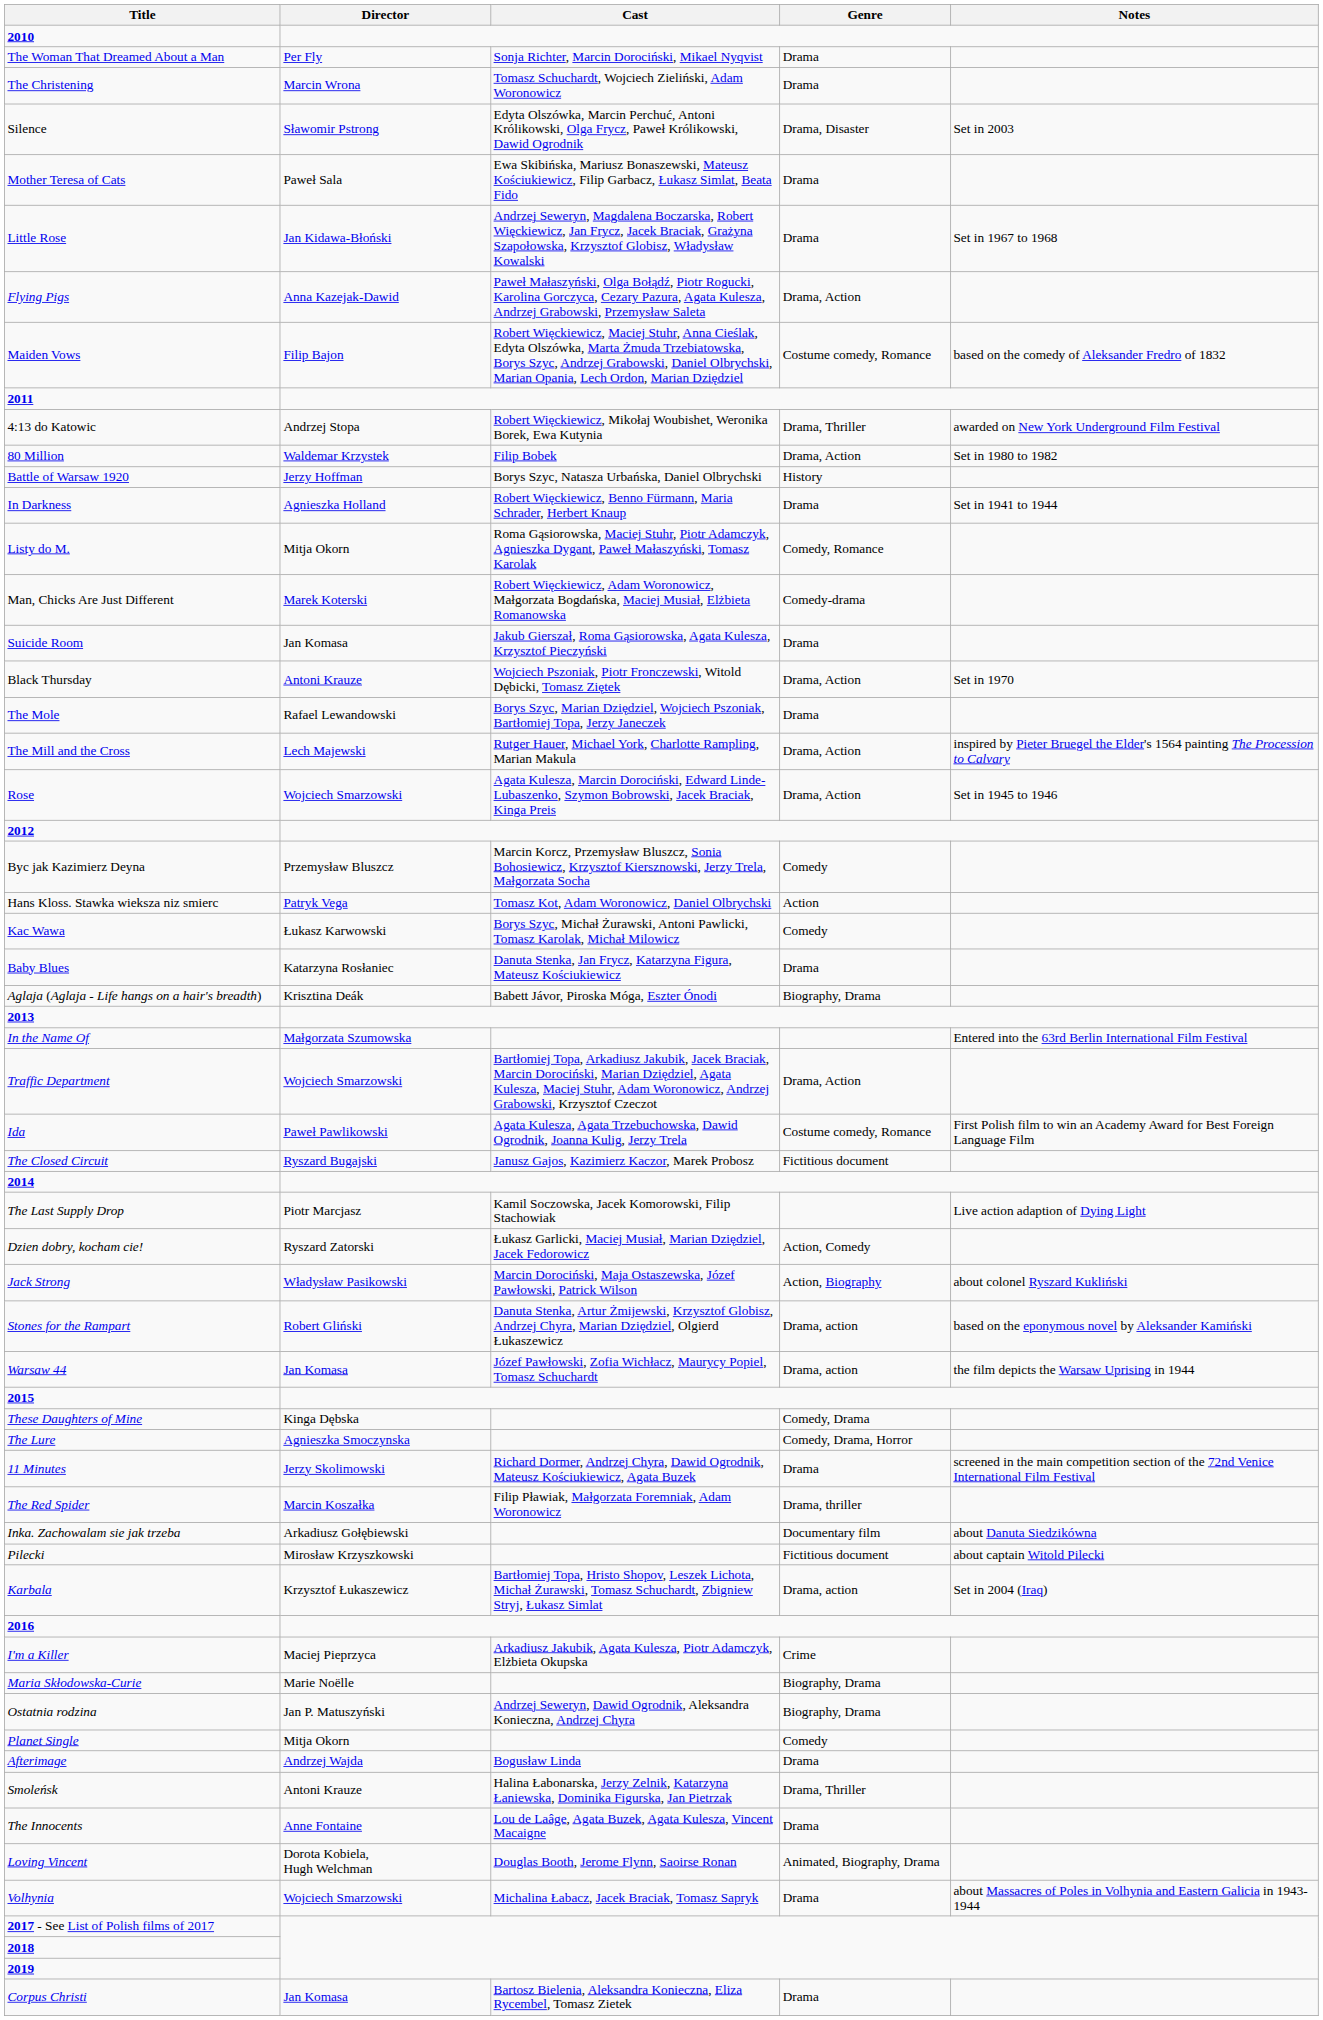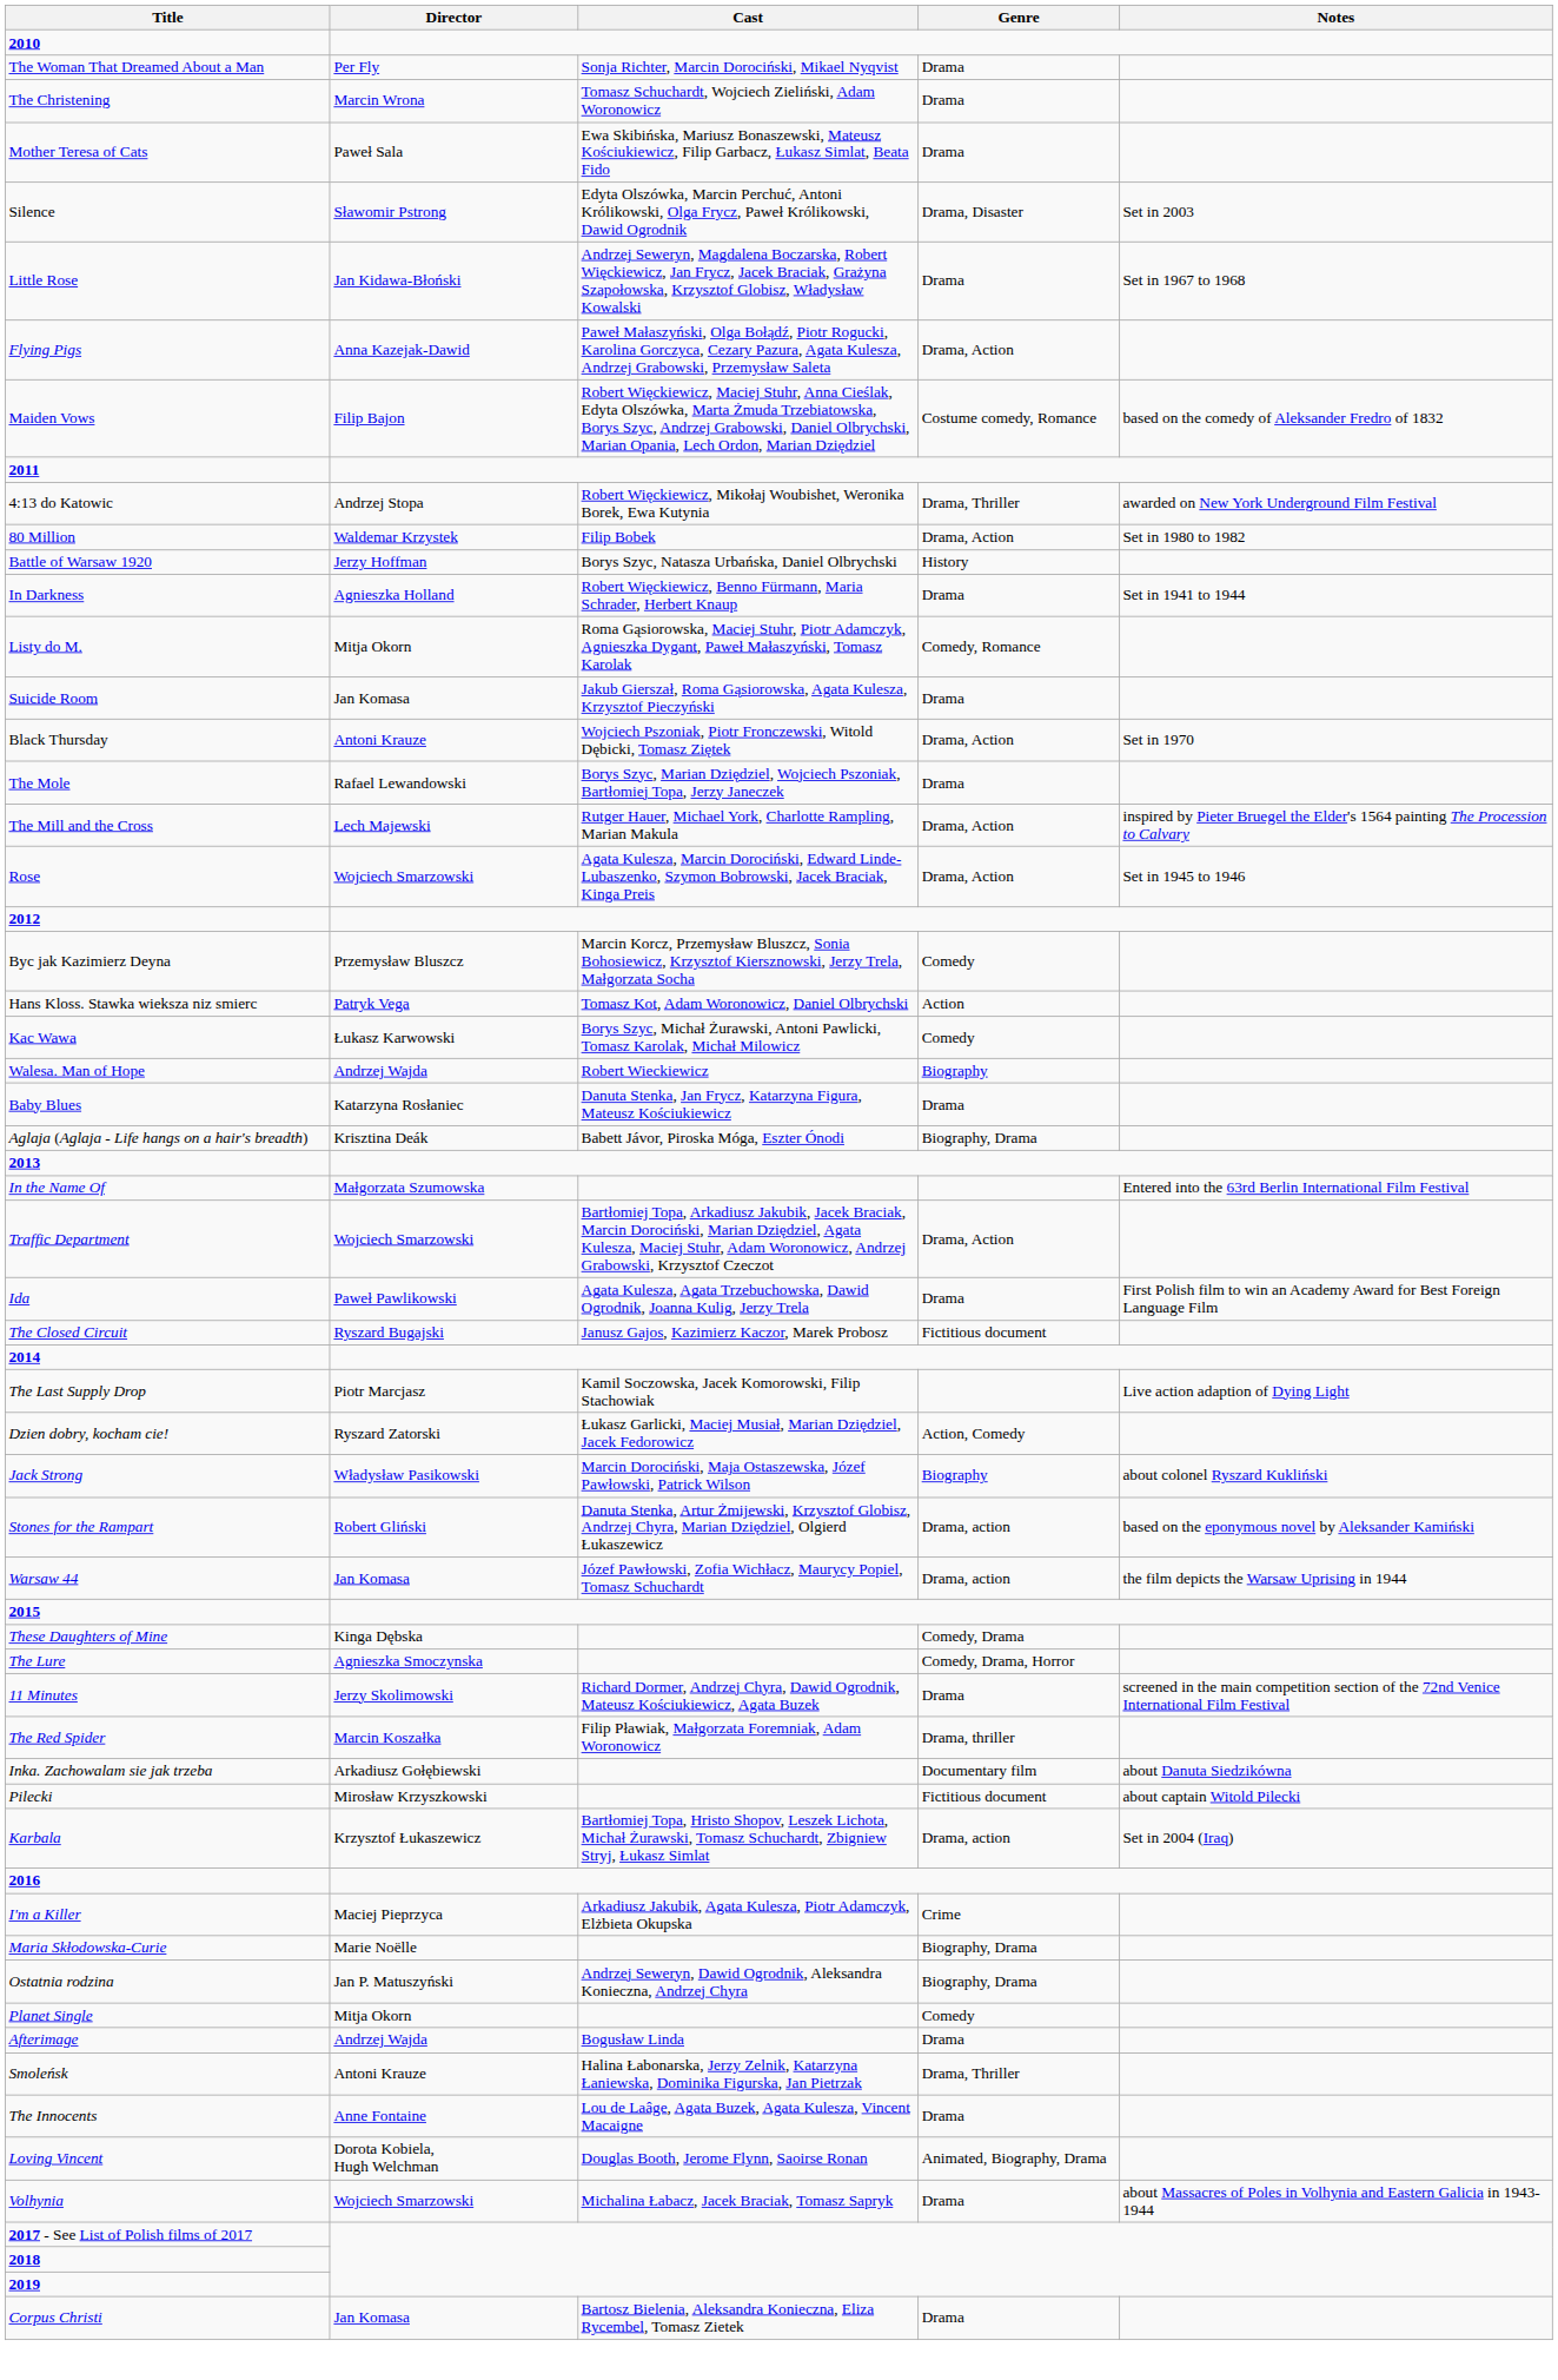rows swapped: Silence <-> Mother Teresa of Cats
- row: Man, Chicks Are Just Different | Marek Koterski | Robert Więckiewicz, Adam Woronowicz, Małgorzata Bogdańska, Maciej Musiał, Elżbieta Romanowska | Comedy-drama
+ row: Walesa. Man of Hope | Andrzej Wajda | Robert Wieckiewicz | Biography
Ida | Genre: Costume comedy, Romance -> Drama
Jack Strong | Genre: Action, Biography -> Biography
